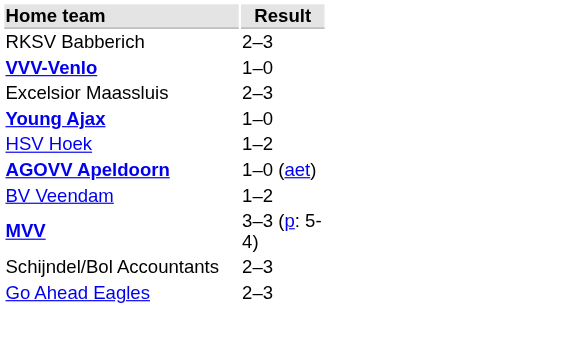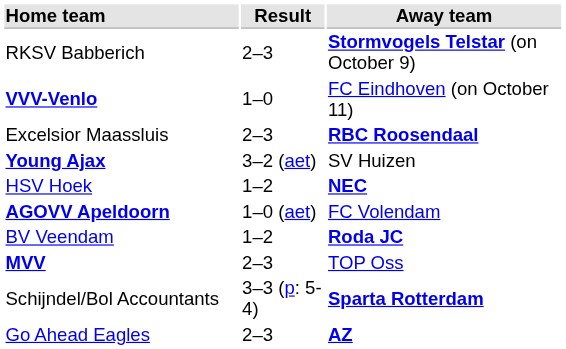+ column: Away team | Stormvogels Telstar (on October 9) | FC Eindhoven (on October 11) | RBC Roosendaal | SV Huizen | NEC | FC Volendam | Roda JC | TOP Oss | Sparta Rotterdam | AZ
Young Ajax | Result: 1–0 -> 3–2 (aet)
MVV | Result: 3–3 (p: 5-4) -> 2–3
Schijndel/Bol Accountants | Result: 2–3 -> 3–3 (p: 5-4)
